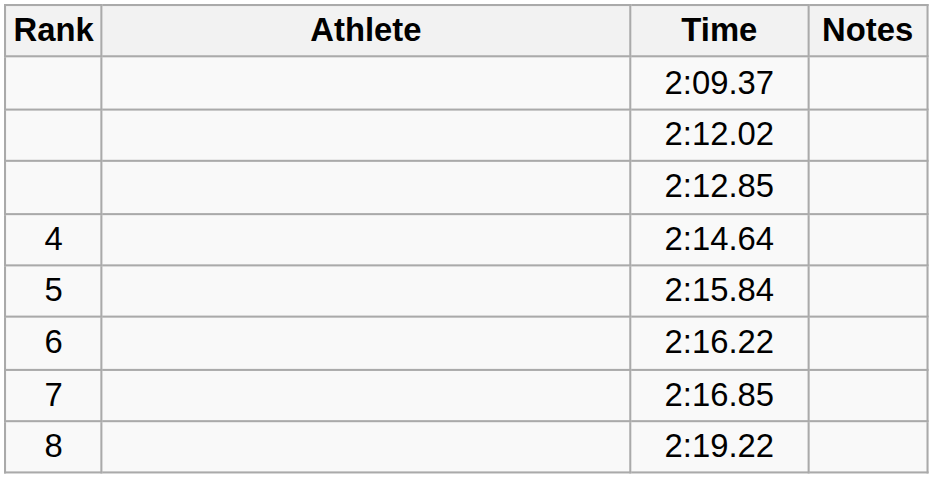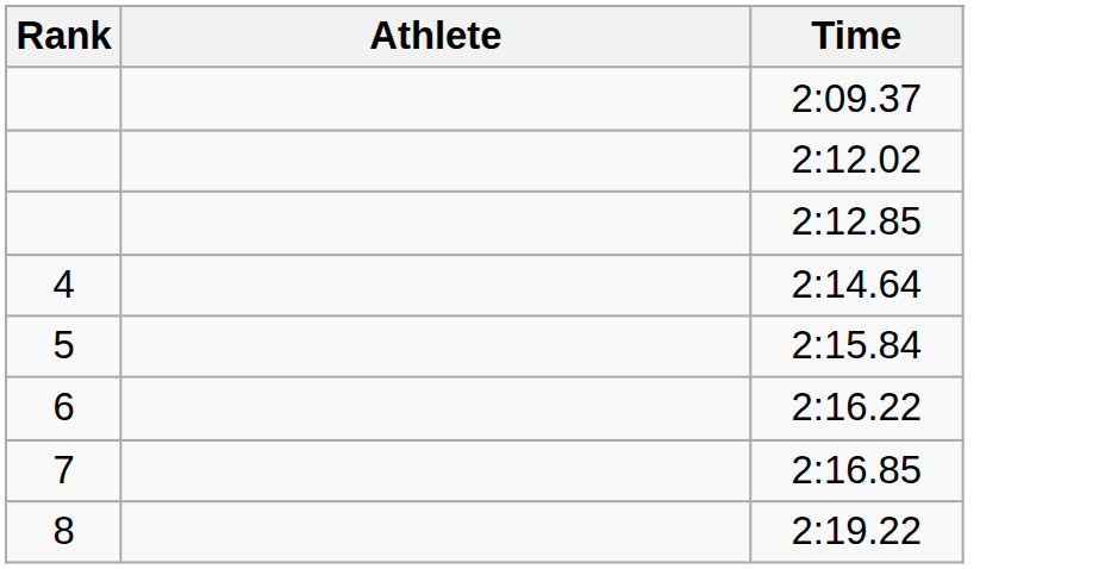- column: Notes
